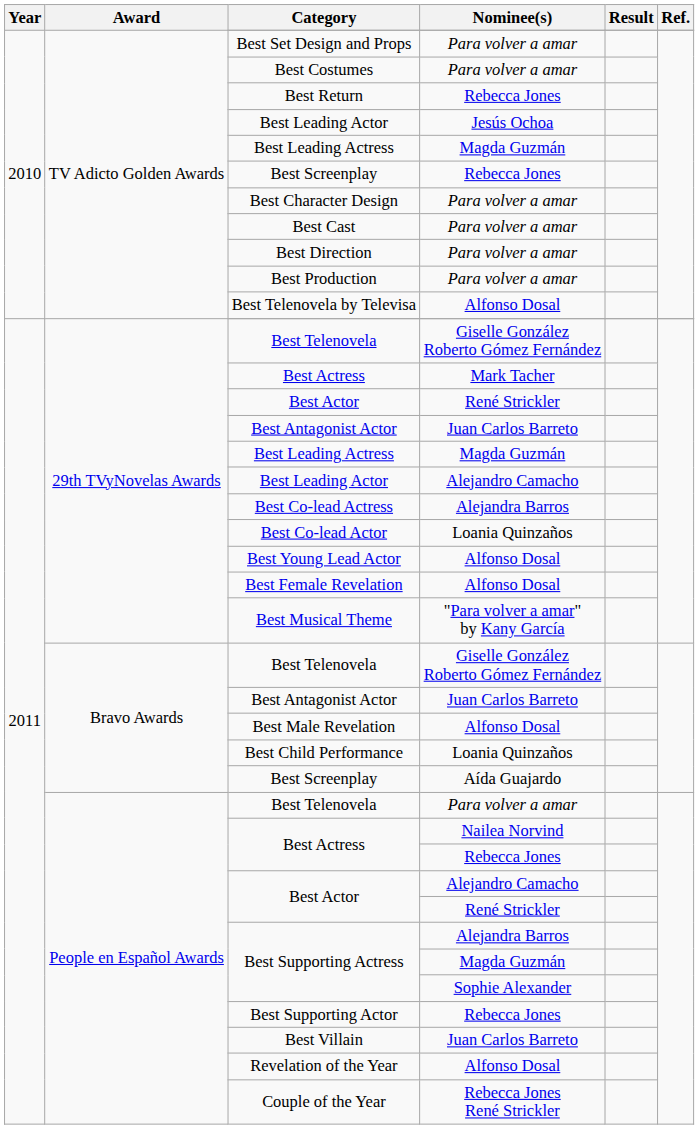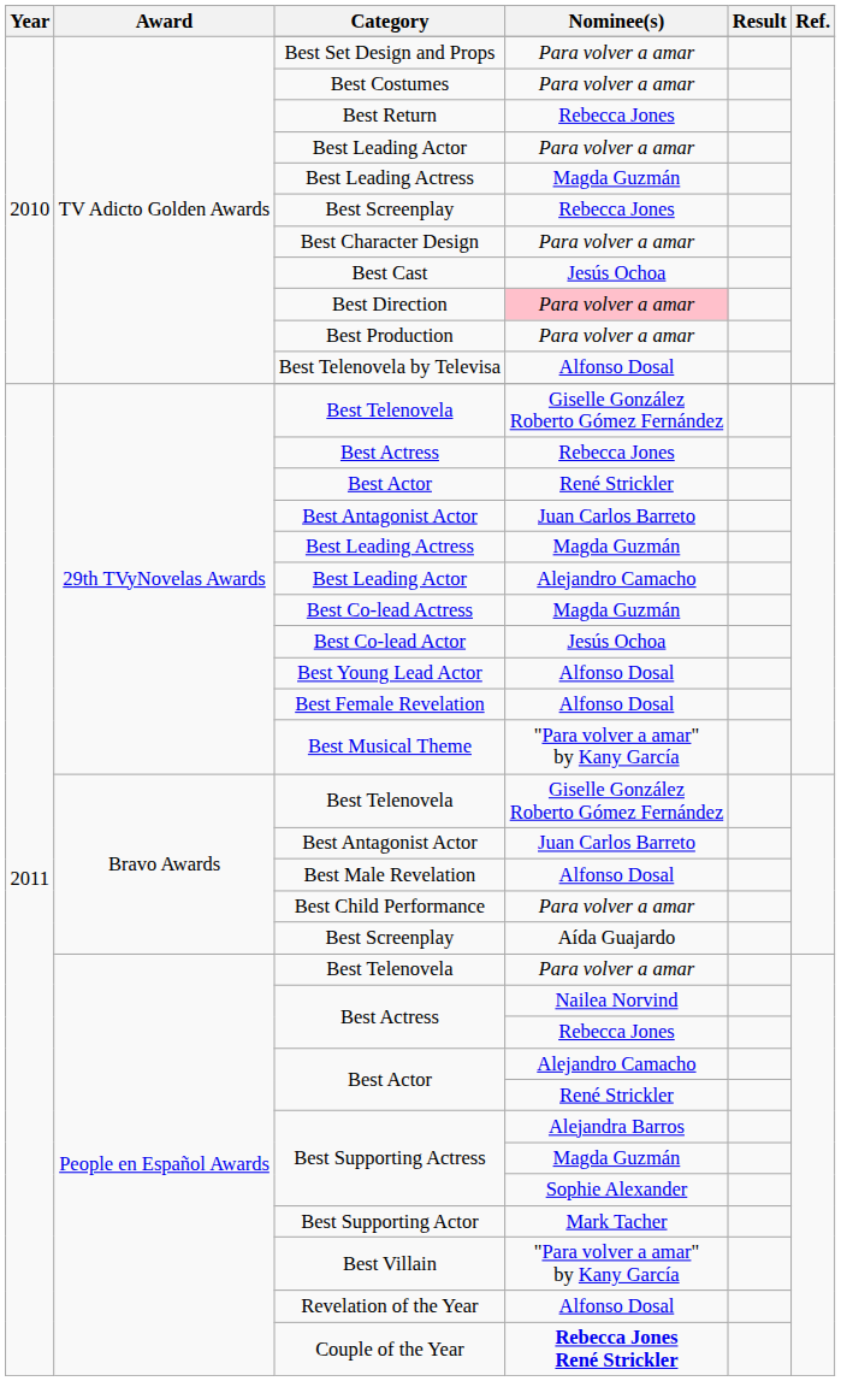TV Adicto Golden Awards / Best Leading Actor | Nominee(s): Jesús Ochoa -> Para volver a amar
Best Cast | Nominee(s): Para volver a amar -> Jesús Ochoa
Best Direction | Nominee(s): no background -> pink background
29th TVyNovelas Awards / Best Actress | Nominee(s): Mark Tacher -> Rebecca Jones
Best Co-lead Actress | Nominee(s): Alejandra Barros -> Magda Guzmán
Best Co-lead Actor | Nominee(s): Loania Quinzaños -> Jesús Ochoa
Best Child Performance | Nominee(s): Loania Quinzaños -> Para volver a amar
Best Supporting Actor | Nominee(s): Rebecca Jones -> Mark Tacher
Best Villain | Nominee(s): Juan Carlos Barreto -> "Para volver a amar" by Kany García
Couple of the Year | Nominee(s): normal -> bold
